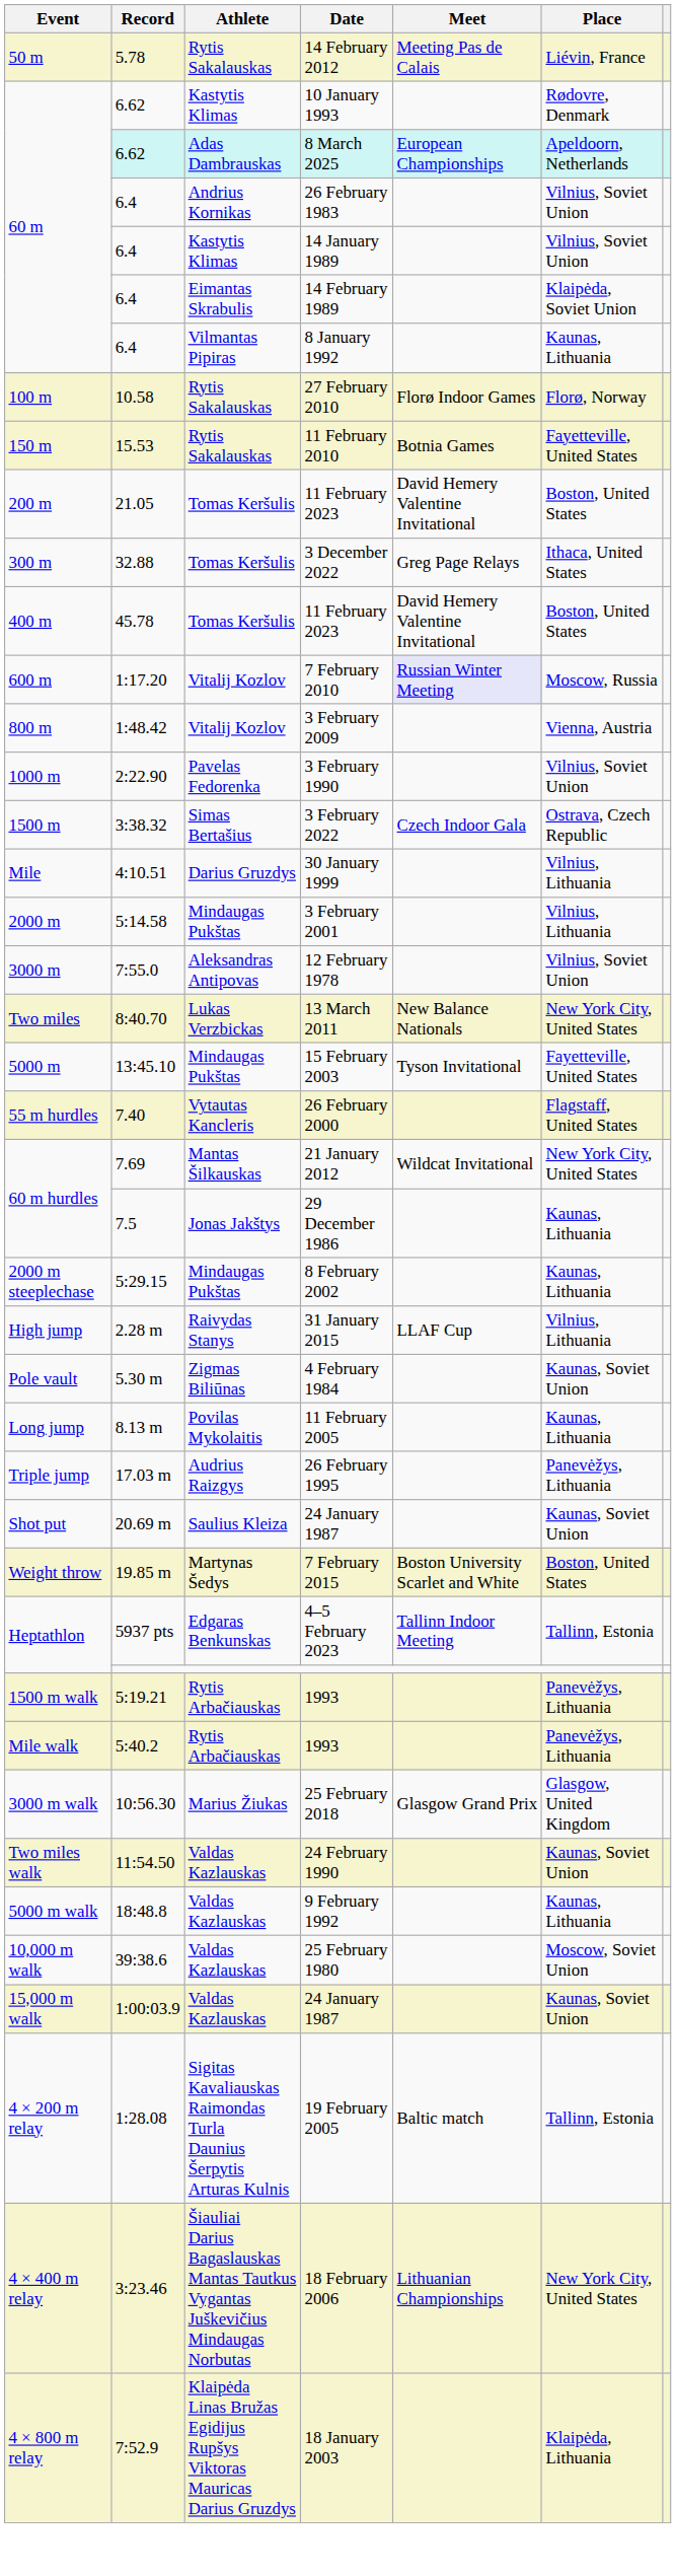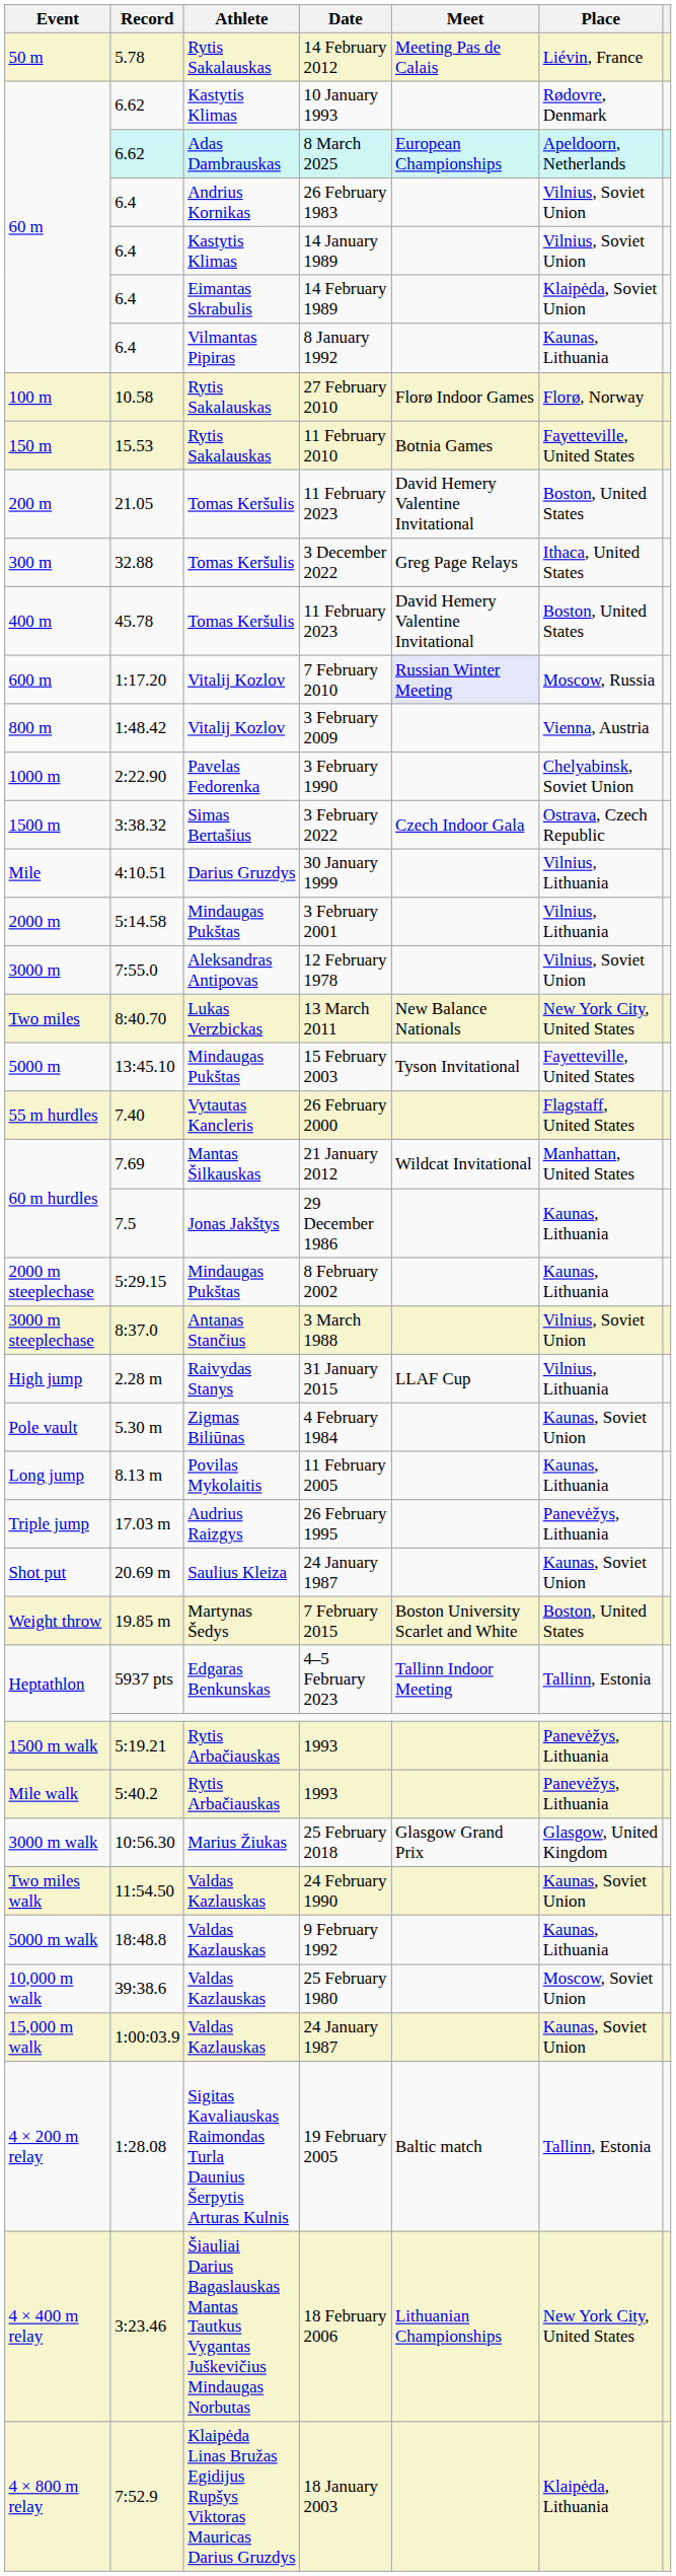3 February 1990 | Place: Vilnius, Soviet Union -> Chelyabinsk, Soviet Union
21 January 2012 | Place: New York City, United States -> Manhattan, United States
+ row: 3000 m steeplechase | 8:37.0 | Antanas Stančius | 3 March 1988 | Vilnius, Soviet Union
